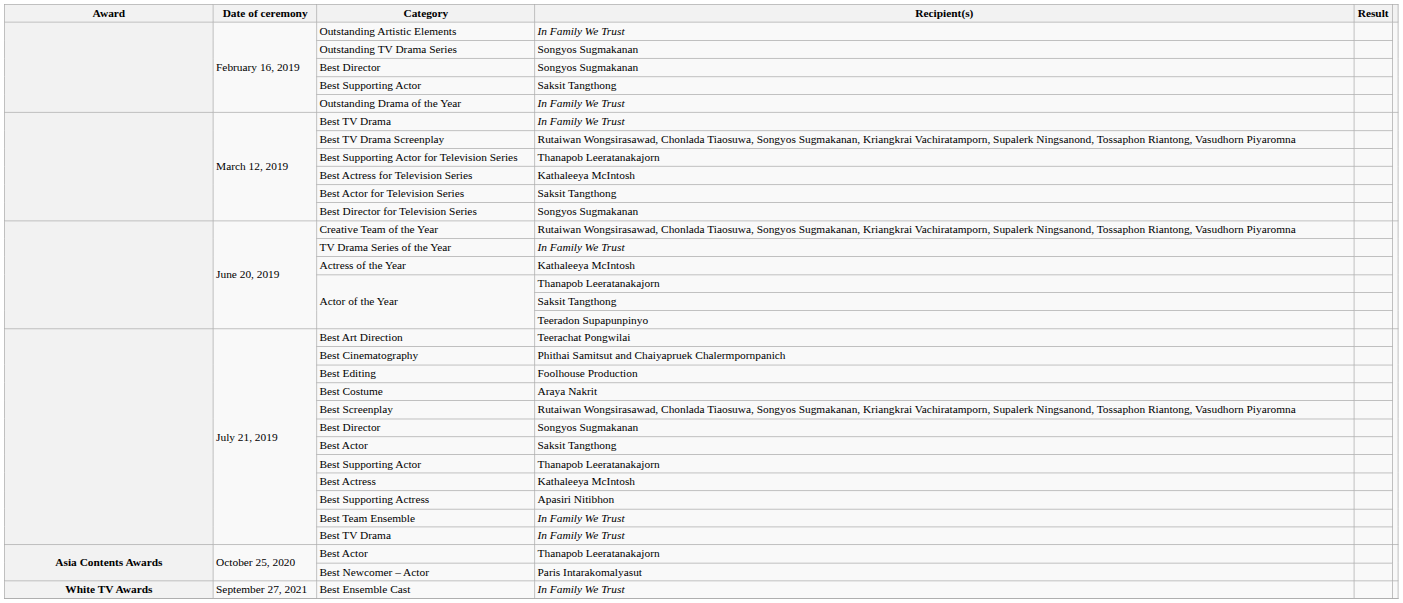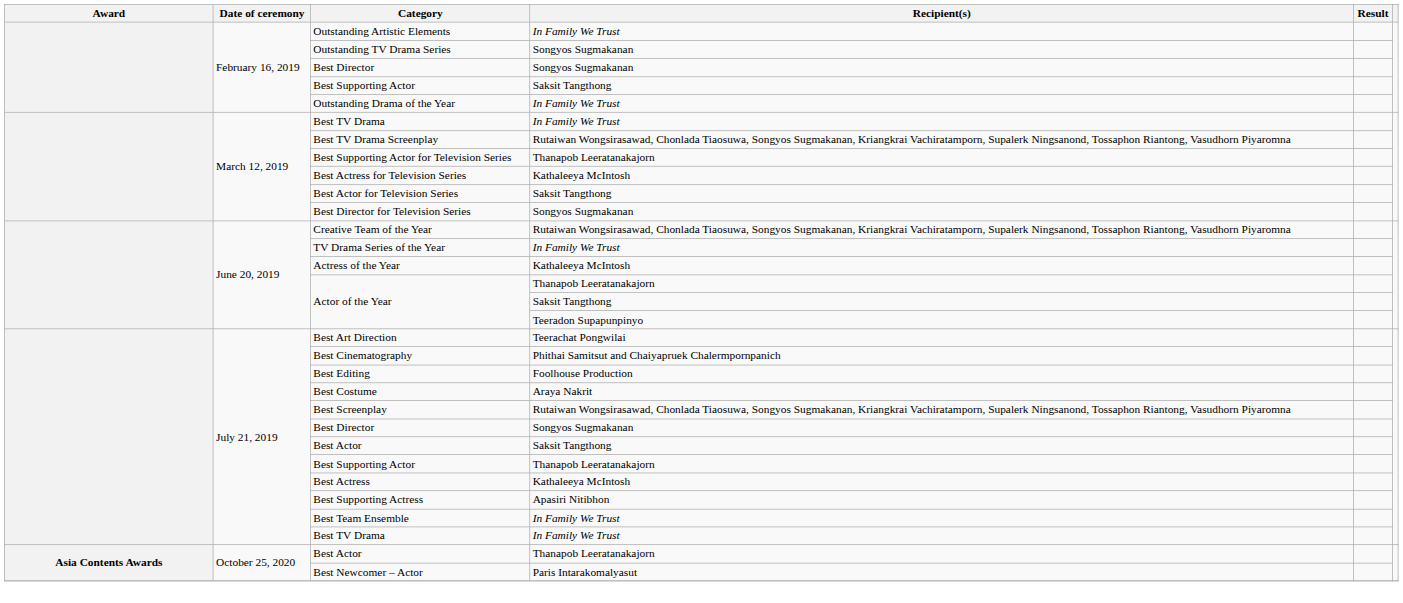- row: White TV Awards | September 27, 2021 | Best Ensemble Cast | In Family We Trust
